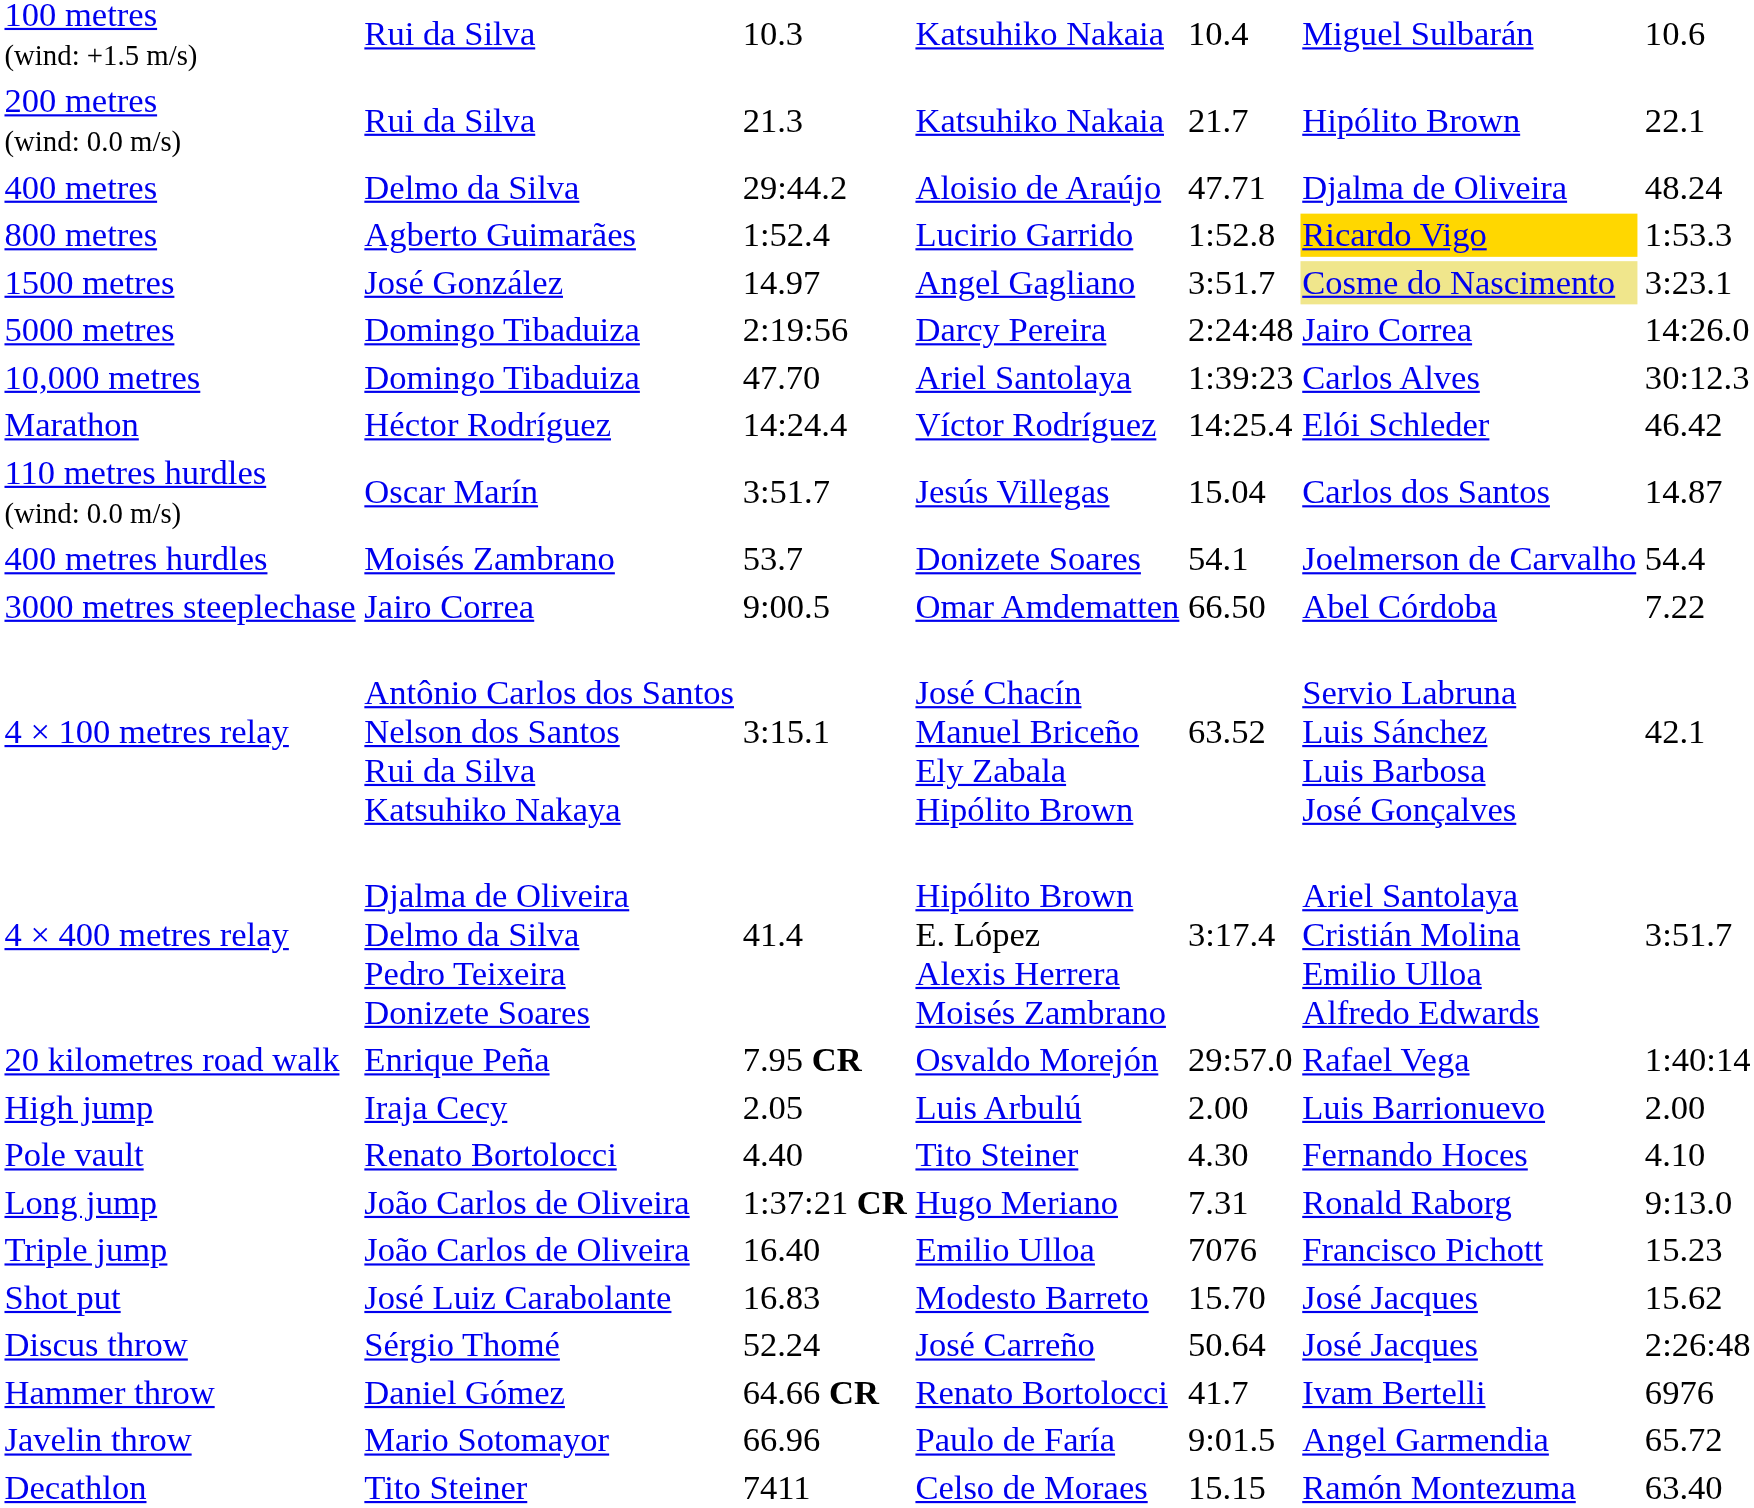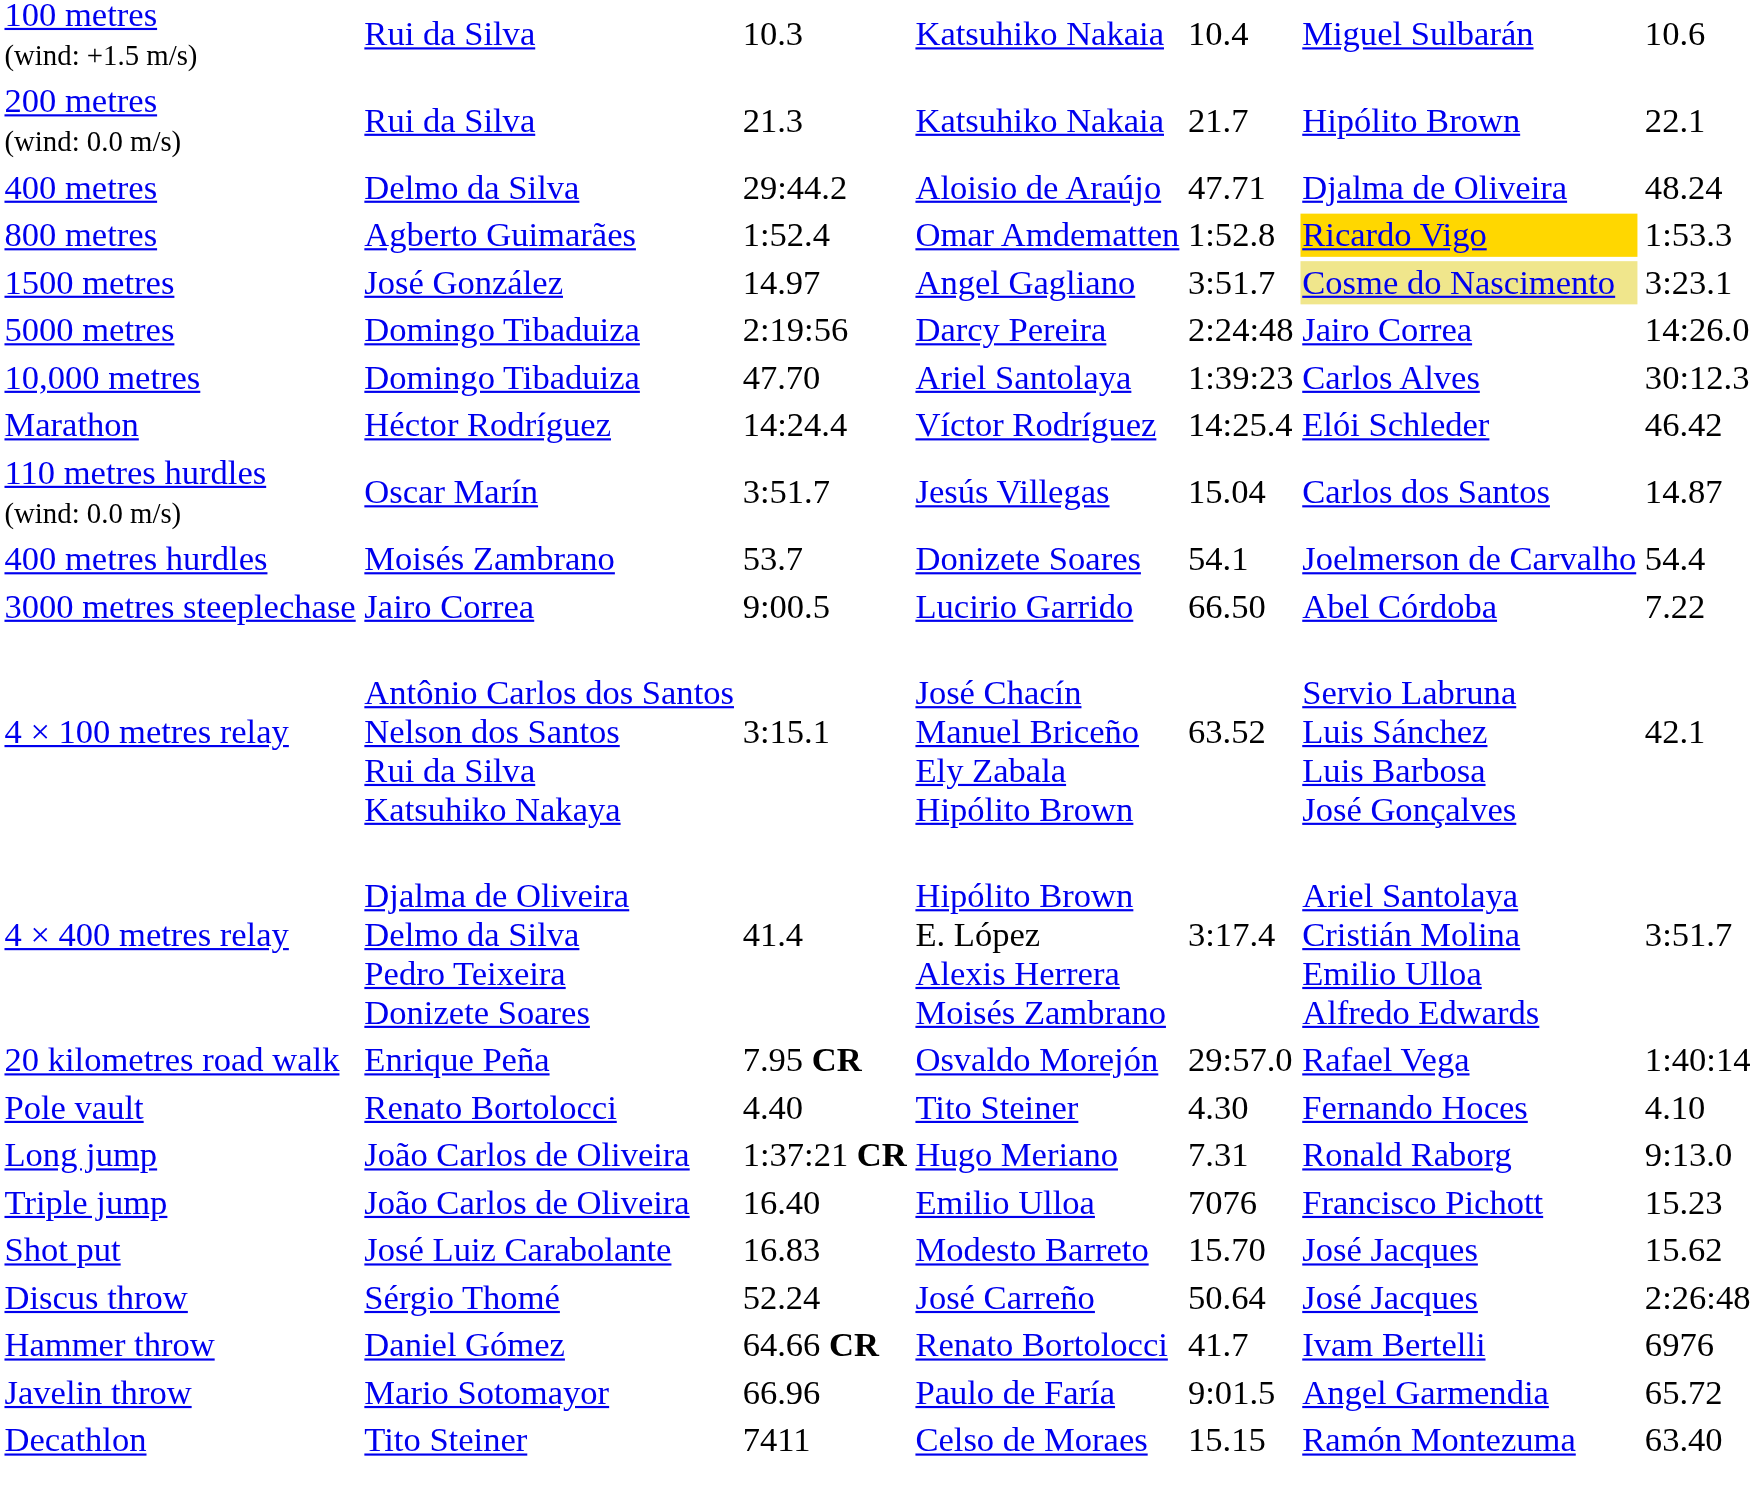800 metres | column 4: Lucirio Garrido -> Omar Amdematten
3000 metres steeplechase | column 4: Omar Amdematten -> Lucirio Garrido
- row: High jump | Iraja Cecy | 2.05 | Luis Arbulú | 2.00 | Luis Barrionuevo | 2.00
